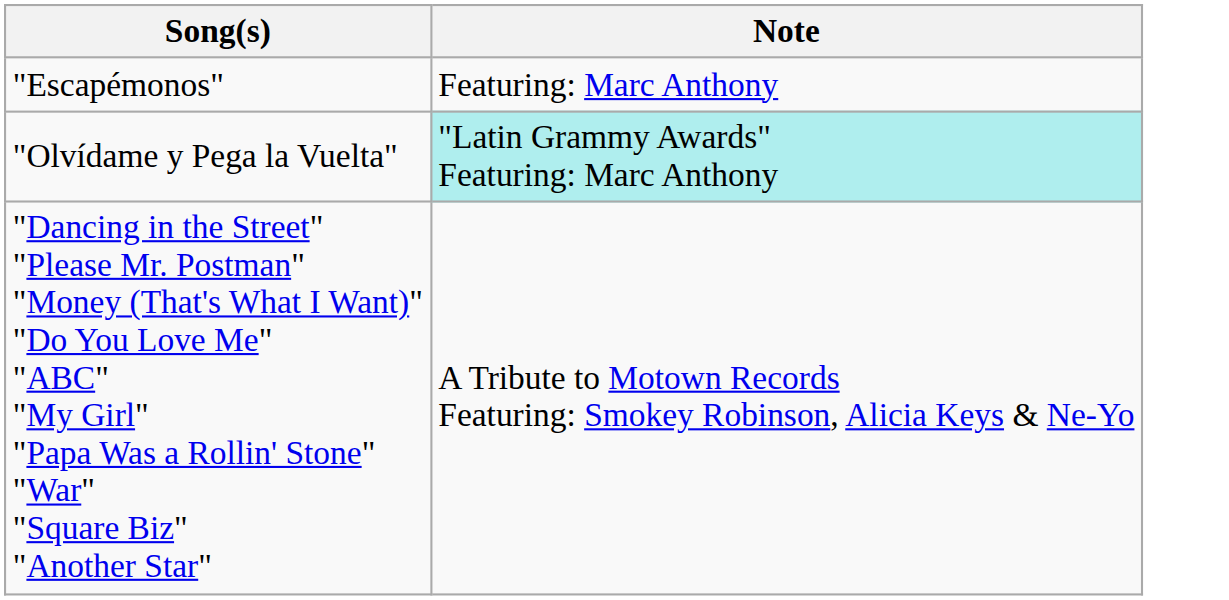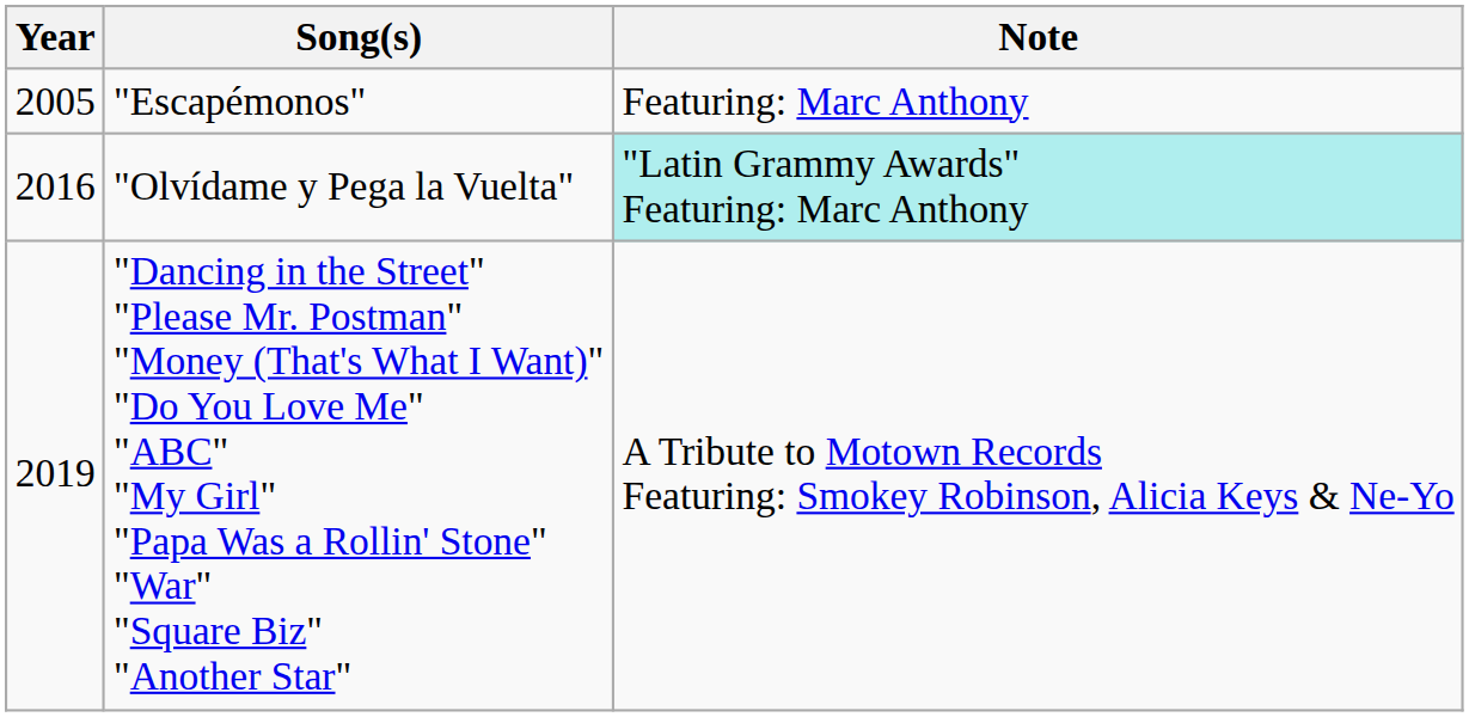+ column: Year | 2005 | 2016 | 2019
